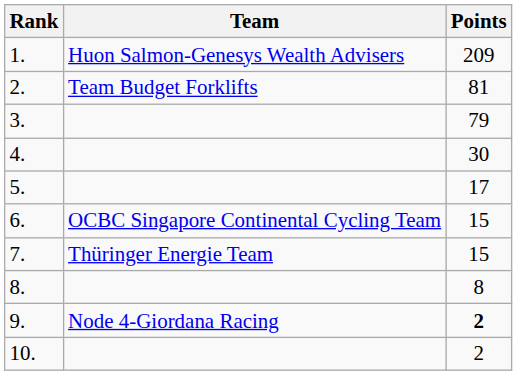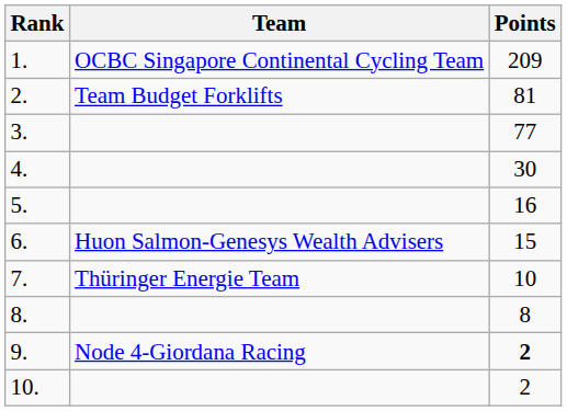1. | Team: Huon Salmon-Genesys Wealth Advisers -> OCBC Singapore Continental Cycling Team
3. | Points: 79 -> 77
5. | Points: 17 -> 16
6. | Team: OCBC Singapore Continental Cycling Team -> Huon Salmon-Genesys Wealth Advisers
7. | Points: 15 -> 10
